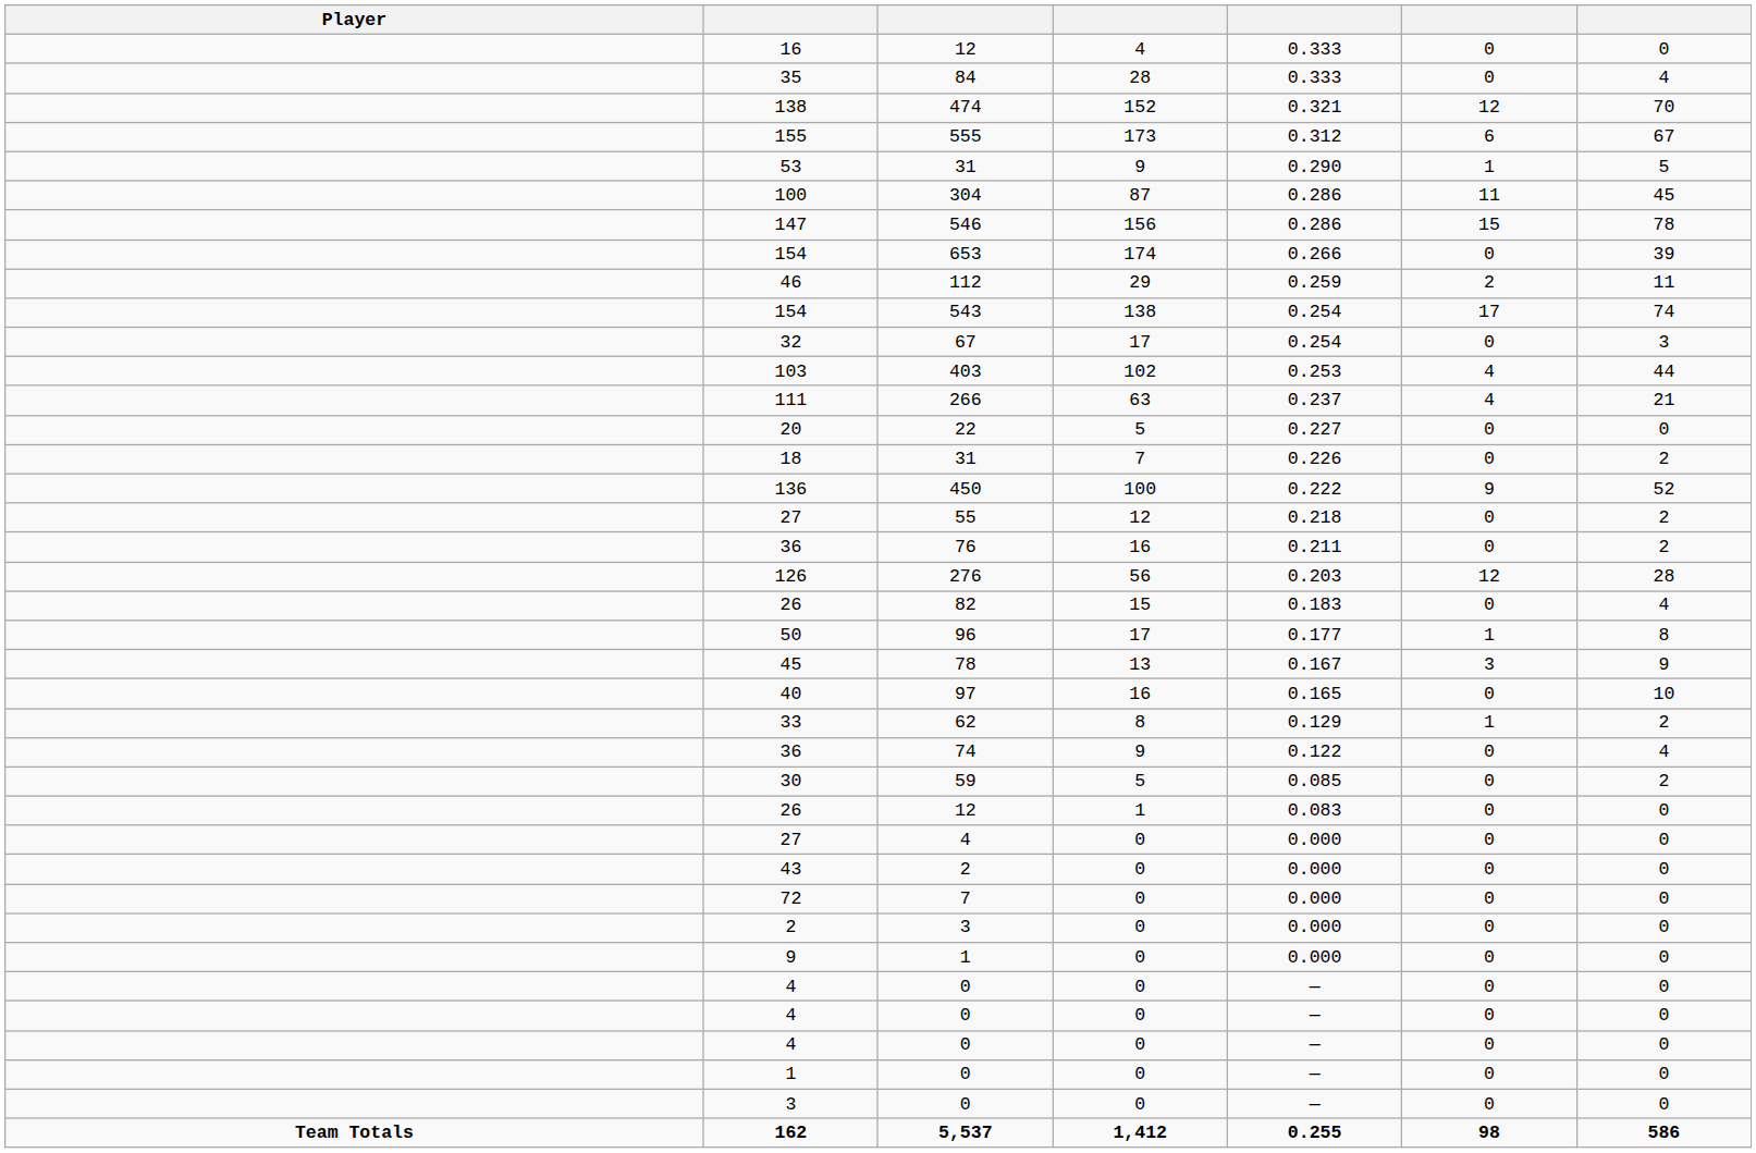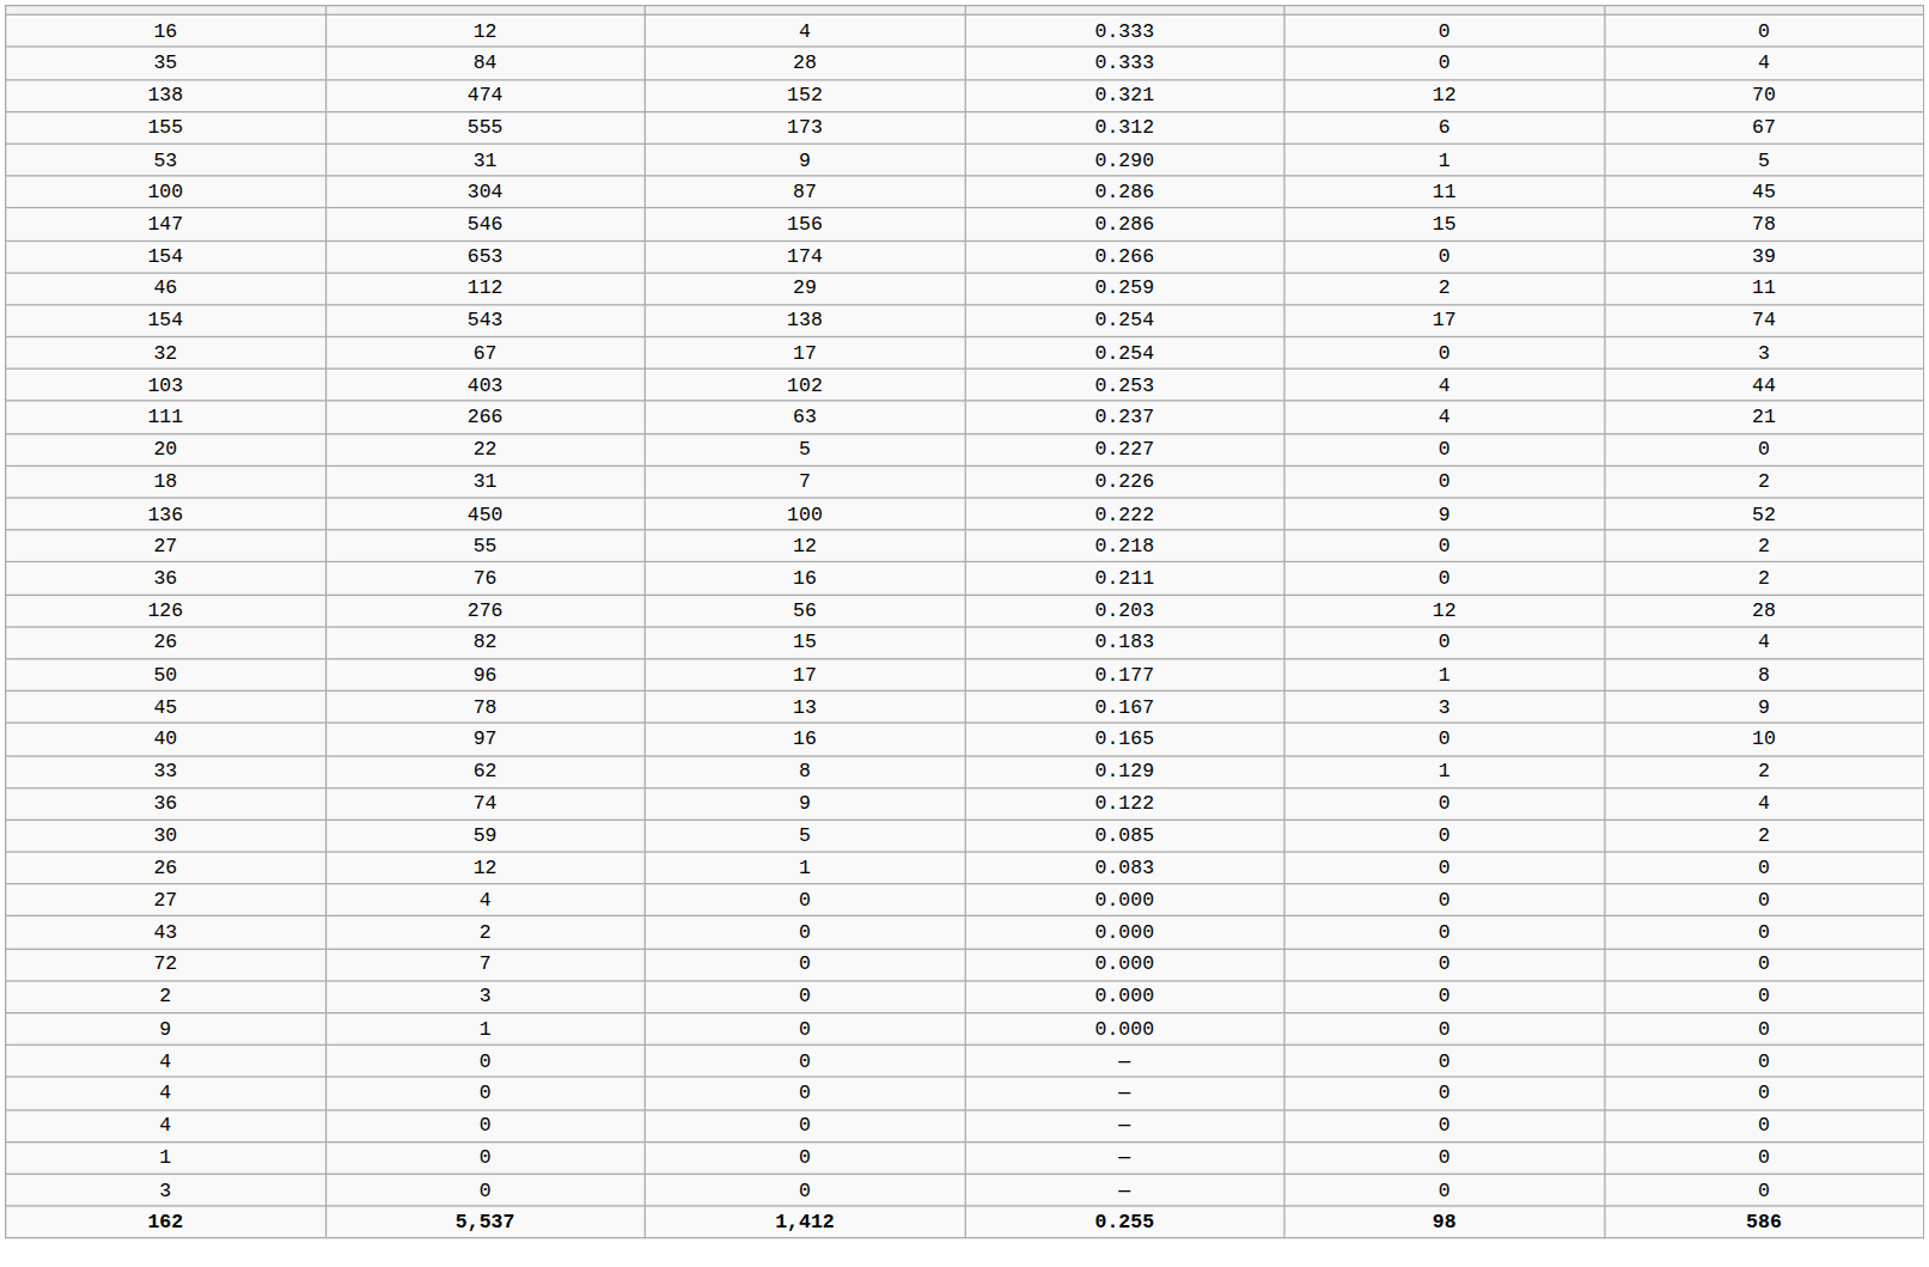- column: Player | Team Totals
